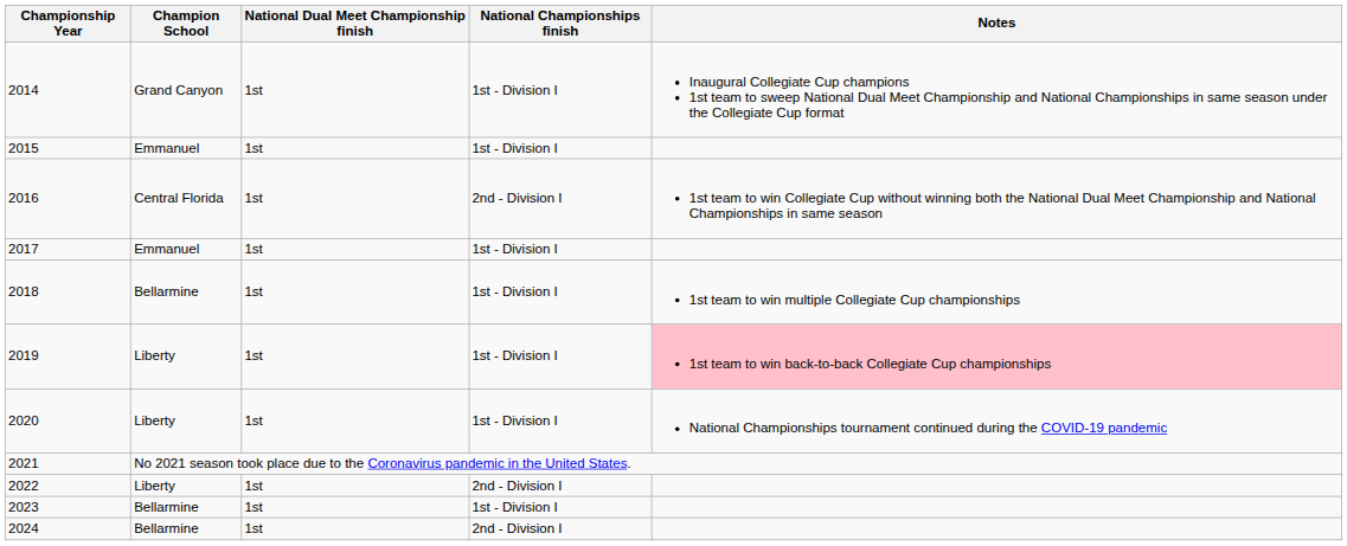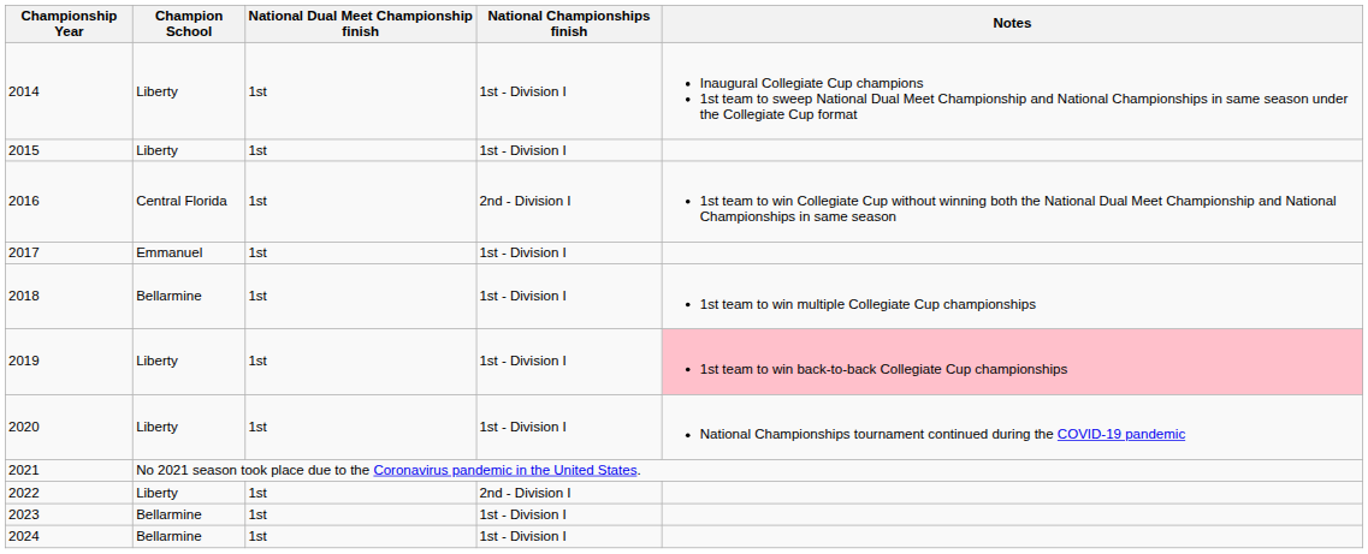2014 | Champion School: Grand Canyon -> Liberty
2015 | Champion School: Emmanuel -> Liberty
2024 | National Championships finish: 2nd - Division I -> 1st - Division I
